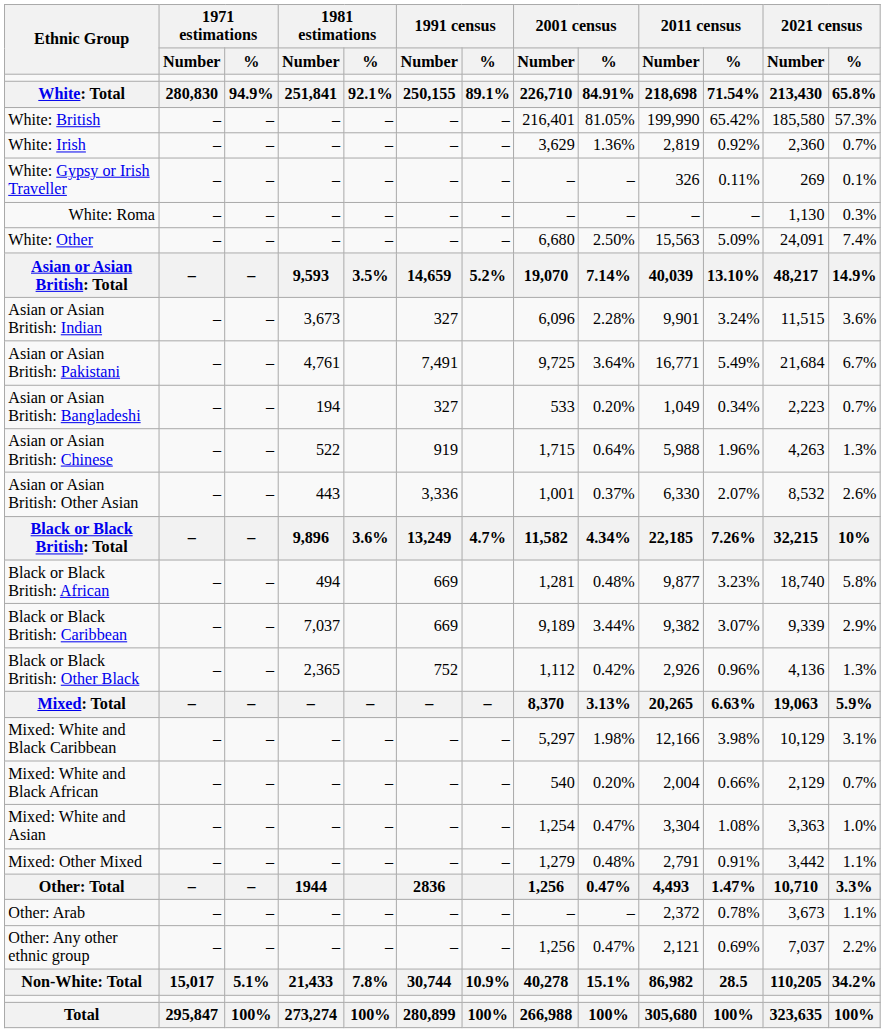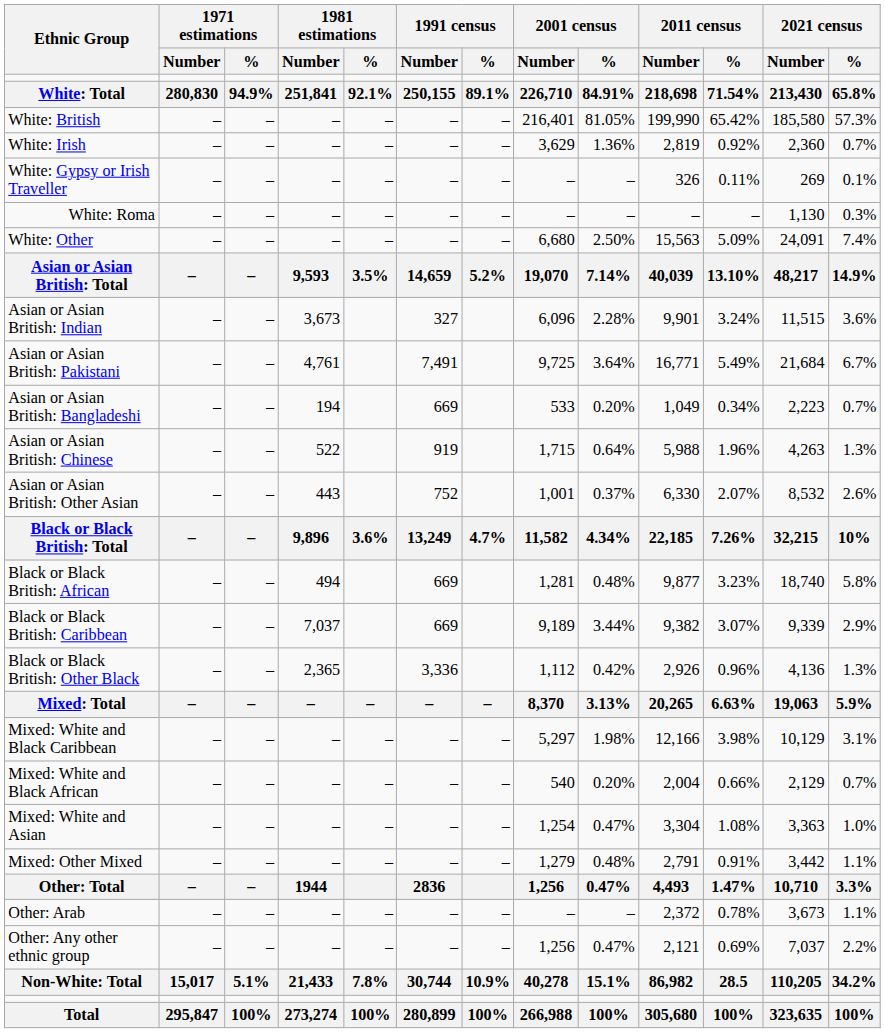Asian or Asian British: Bangladeshi | 1991 census / Number: 327 -> 669
Asian or Asian British: Other Asian | 1991 census / Number: 3,336 -> 752
Black or Black British: Other Black | 1991 census / Number: 752 -> 3,336
